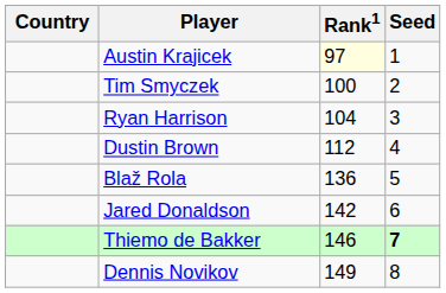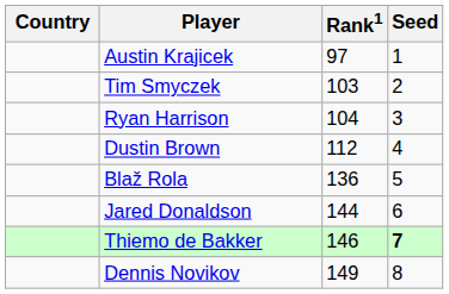Austin Krajicek | Rank1: lightyellow background -> no background
Tim Smyczek | Rank1: 100 -> 103
Jared Donaldson | Rank1: 142 -> 144
